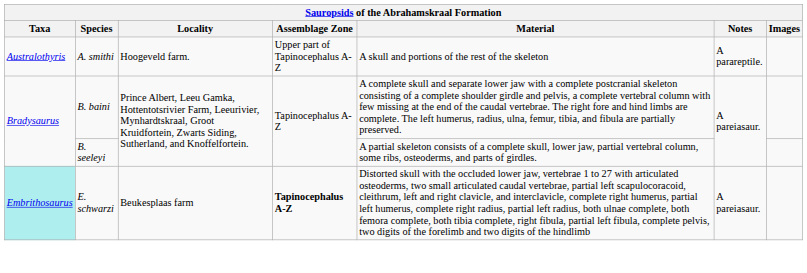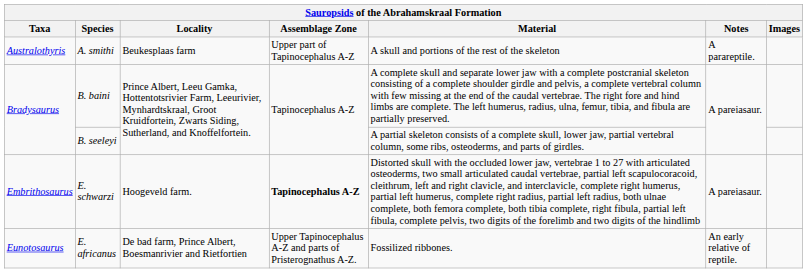A. smithi | Locality: Hoogeveld farm. -> Beukesplaas farm
E. schwarzi | Taxa: paleturquoise background -> no background
E. schwarzi | Locality: Beukesplaas farm -> Hoogeveld farm.
+ row: Eunotosaurus | E. africanus | De bad farm, Prince Albert, Boesmanrivier and Rietfortien | Upper Tapinocephalus A-Z and parts of Pristerognathus A-Z. | Fossilized ribbones. | An early relative of reptile.
